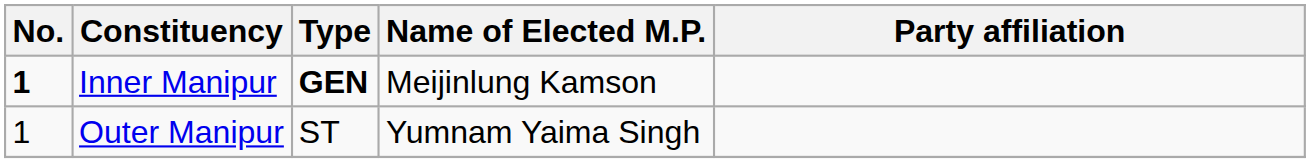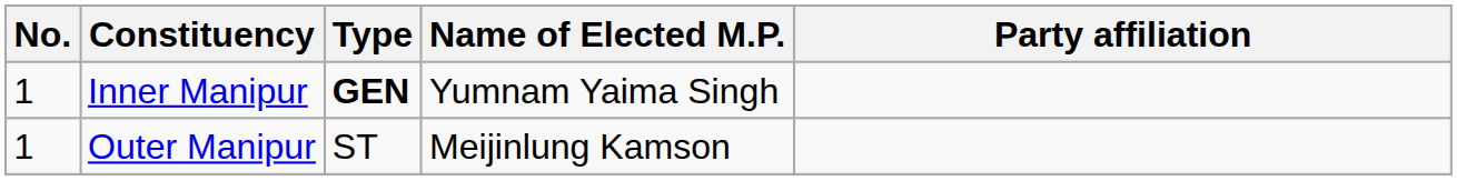Inner Manipur | No.: bold -> normal
Inner Manipur | Name of Elected M.P.: Meijinlung Kamson -> Yumnam Yaima Singh
Outer Manipur | Name of Elected M.P.: Yumnam Yaima Singh -> Meijinlung Kamson
